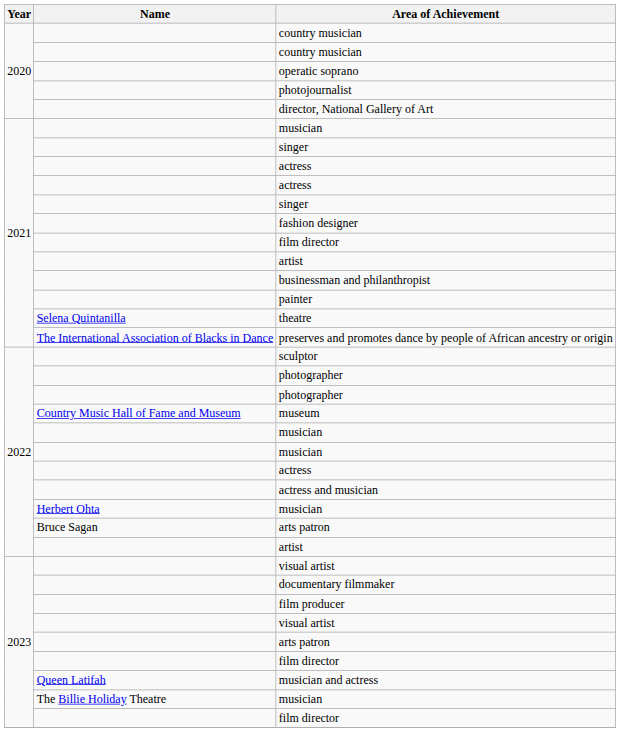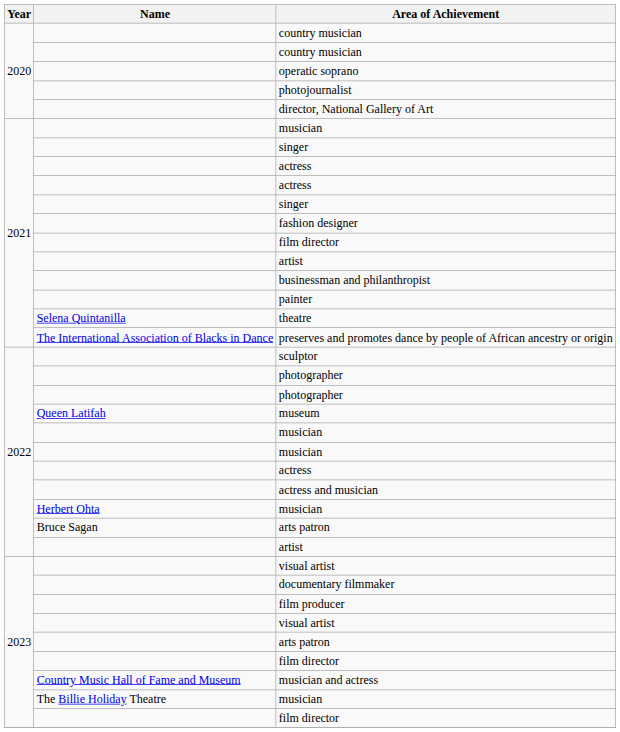museum | Name: Country Music Hall of Fame and Museum -> Queen Latifah
musician and actress | Name: Queen Latifah -> Country Music Hall of Fame and Museum
